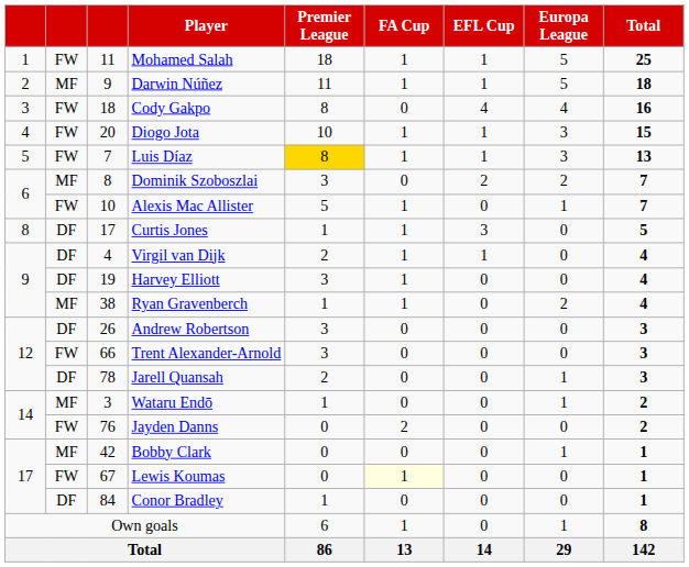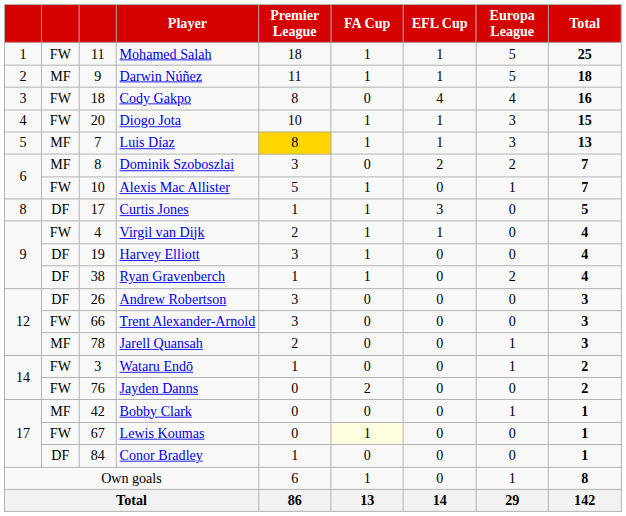Luis Díaz | column 2: FW -> MF
Virgil van Dijk | column 2: DF -> FW
Ryan Gravenberch | column 2: MF -> DF
Jarell Quansah | column 2: DF -> MF
Wataru Endō | column 2: MF -> FW
